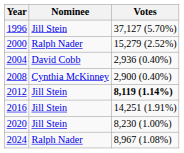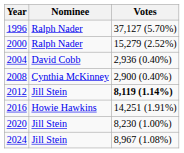1996 | Nominee: Jill Stein -> Ralph Nader
2016 | Nominee: Jill Stein -> Howie Hawkins
2024 | Nominee: Ralph Nader -> Jill Stein
